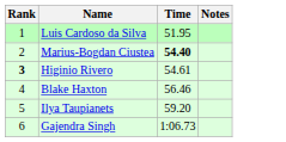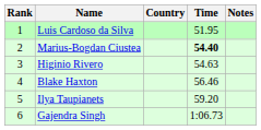+ column: Country
Higinio Rivero | Rank: bold -> normal
Higinio Rivero | Time: 54.61 -> 54.63
